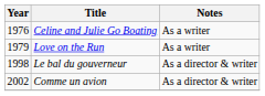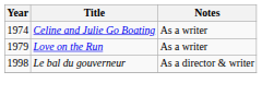Celine and Julie Go Boating | Year: 1976 -> 1974
- row: 2002 | Comme un avion | As a director & writer
